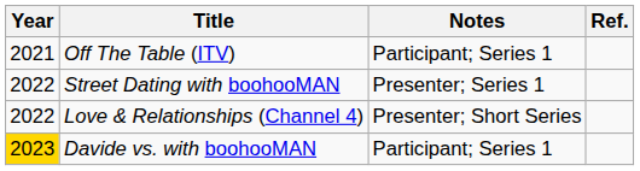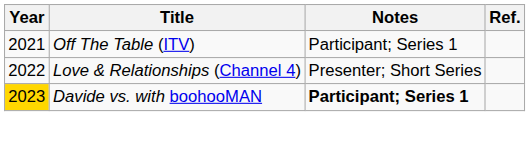- row: 2022 | Street Dating with boohooMAN | Presenter; Series 1
Davide vs. with boohooMAN | Notes: normal -> bold
